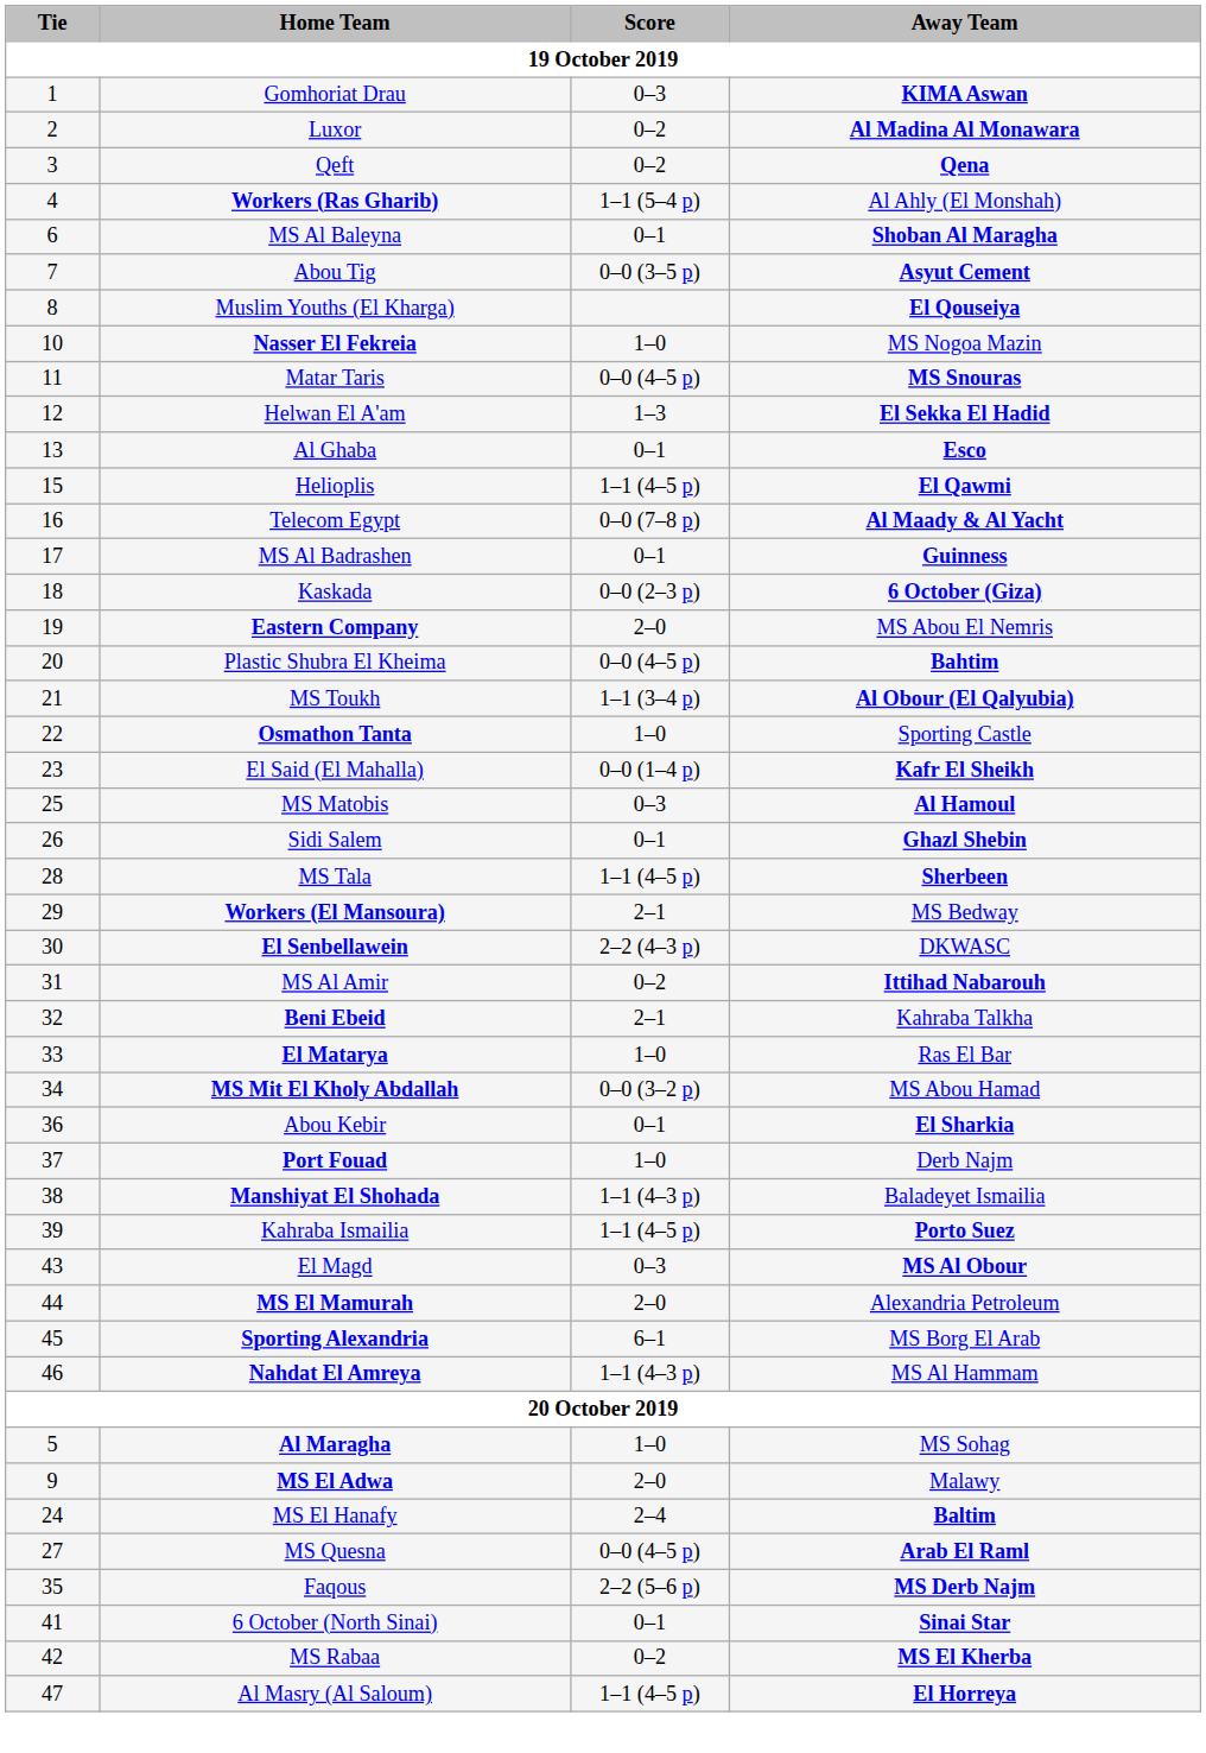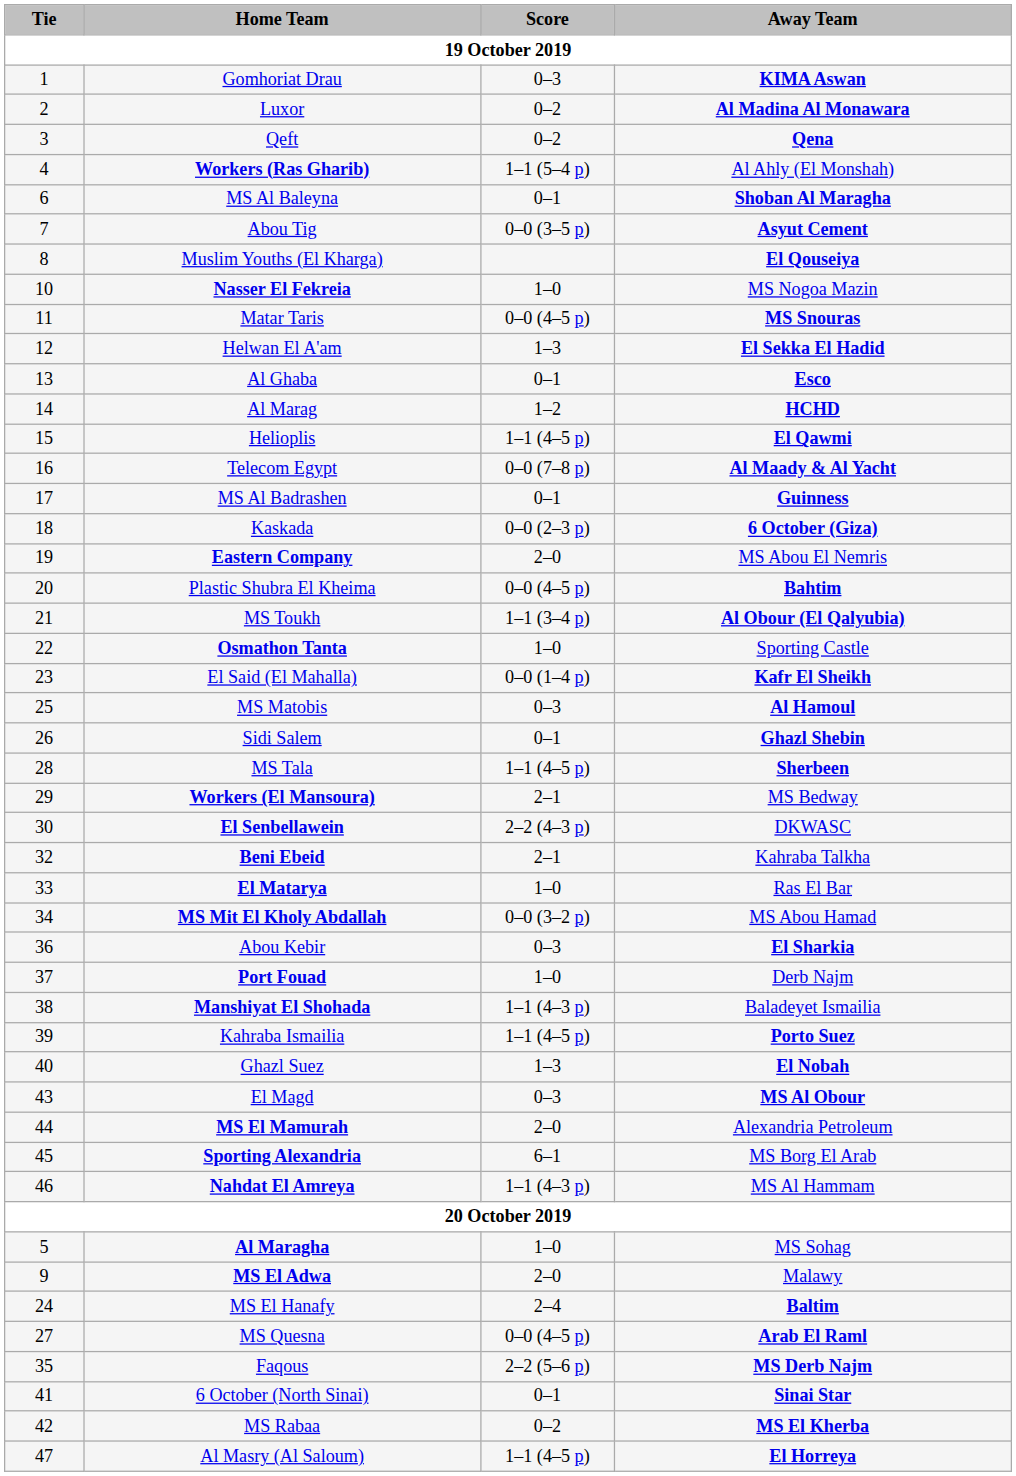+ row: 14 | Al Marag | 1–2 | HCHD
- row: 31 | MS Al Amir | 0–2 | Ittihad Nabarouh
Abou Kebir | Score: 0–1 -> 0–3
+ row: 40 | Ghazl Suez | 1–3 | El Nobah
